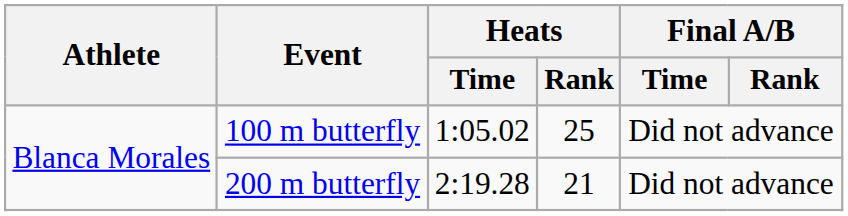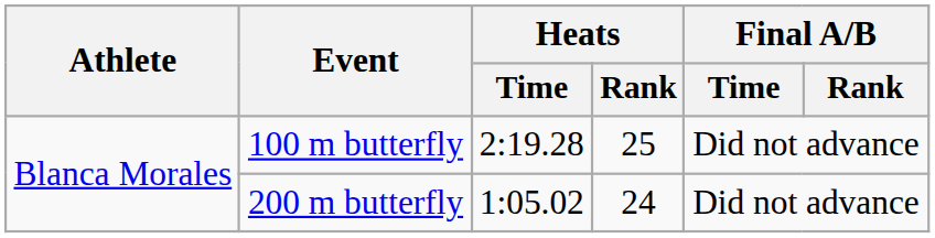100 m butterfly | Heats / Time: 1:05.02 -> 2:19.28
200 m butterfly | Heats / Time: 2:19.28 -> 1:05.02
200 m butterfly | Heats / Rank: 21 -> 24
